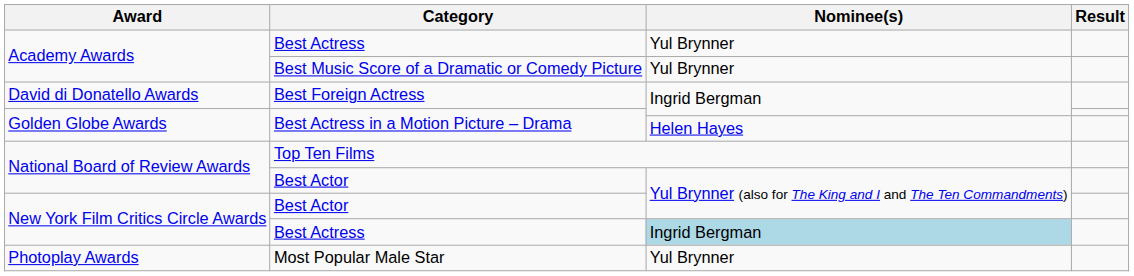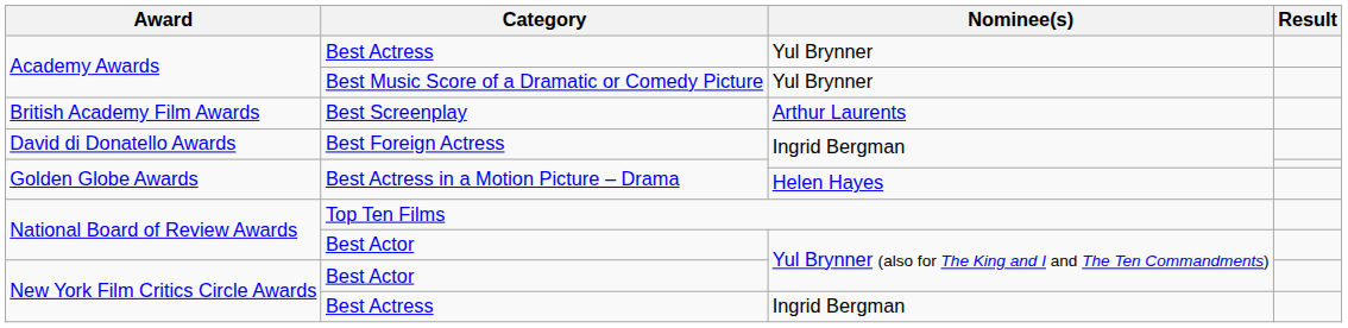+ row: British Academy Film Awards | Best Screenplay | Arthur Laurents
New York Film Critics Circle Awards / Best Actress | Nominee(s): lightblue background -> no background
- row: Photoplay Awards | Most Popular Male Star | Yul Brynner
